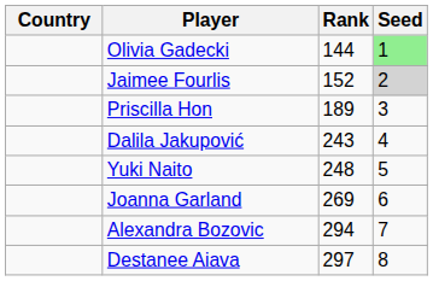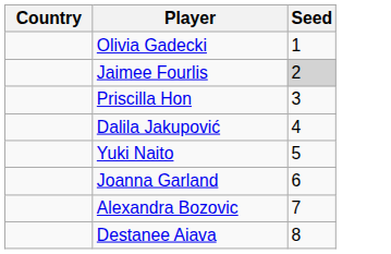- column: Rank | 144 | 152 | 189 | 243 | 248 | 269 | 294 | 297
Olivia Gadecki | Seed: lightgreen background -> no background
